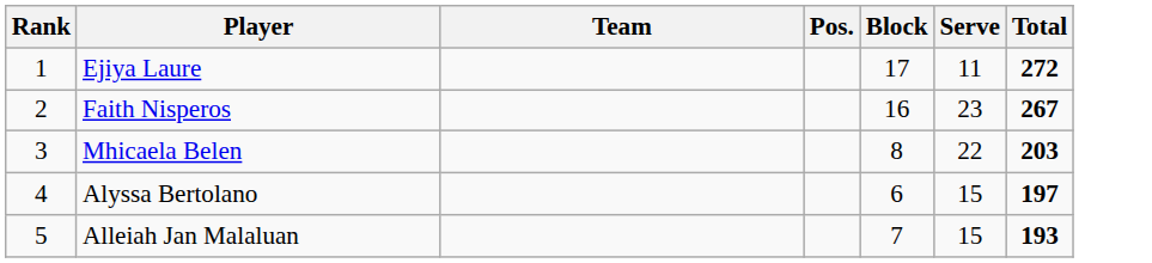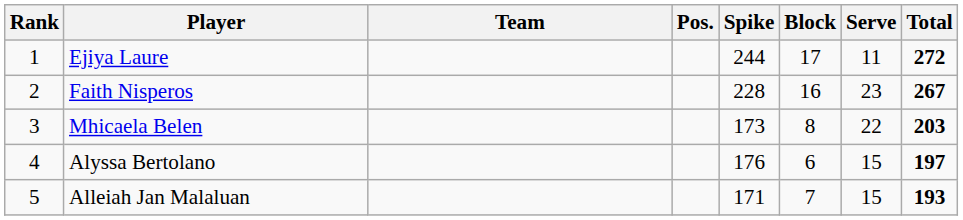+ column: Spike | 244 | 228 | 173 | 176 | 171
